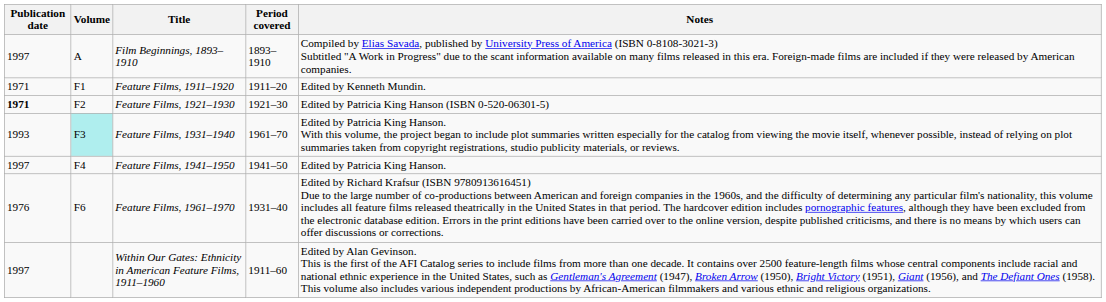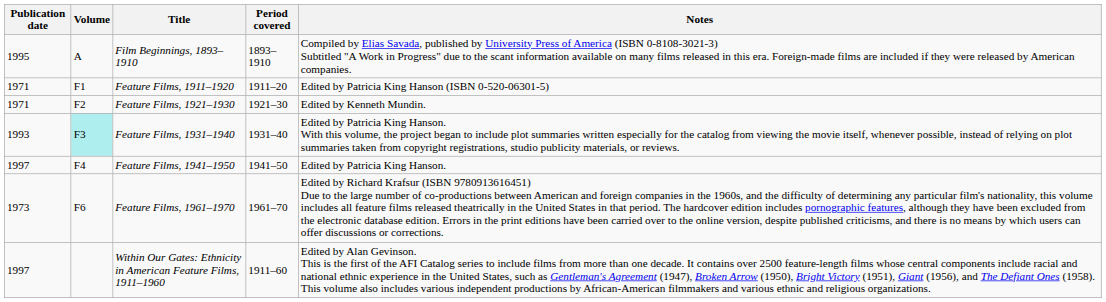Film Beginnings, 1893–1910 | Publication date: 1997 -> 1995
Feature Films, 1911–1920 | Notes: Edited by Kenneth Mundin. -> Edited by Patricia King Hanson (ISBN 0-520-06301-5)
Feature Films, 1921–1930 | Publication date: bold -> normal
Feature Films, 1921–1930 | Notes: Edited by Patricia King Hanson (ISBN 0-520-06301-5) -> Edited by Kenneth Mundin.
Feature Films, 1931–1940 | Period covered: 1961–70 -> 1931–40
Feature Films, 1961–1970 | Publication date: 1976 -> 1973
Feature Films, 1961–1970 | Period covered: 1931–40 -> 1961–70
